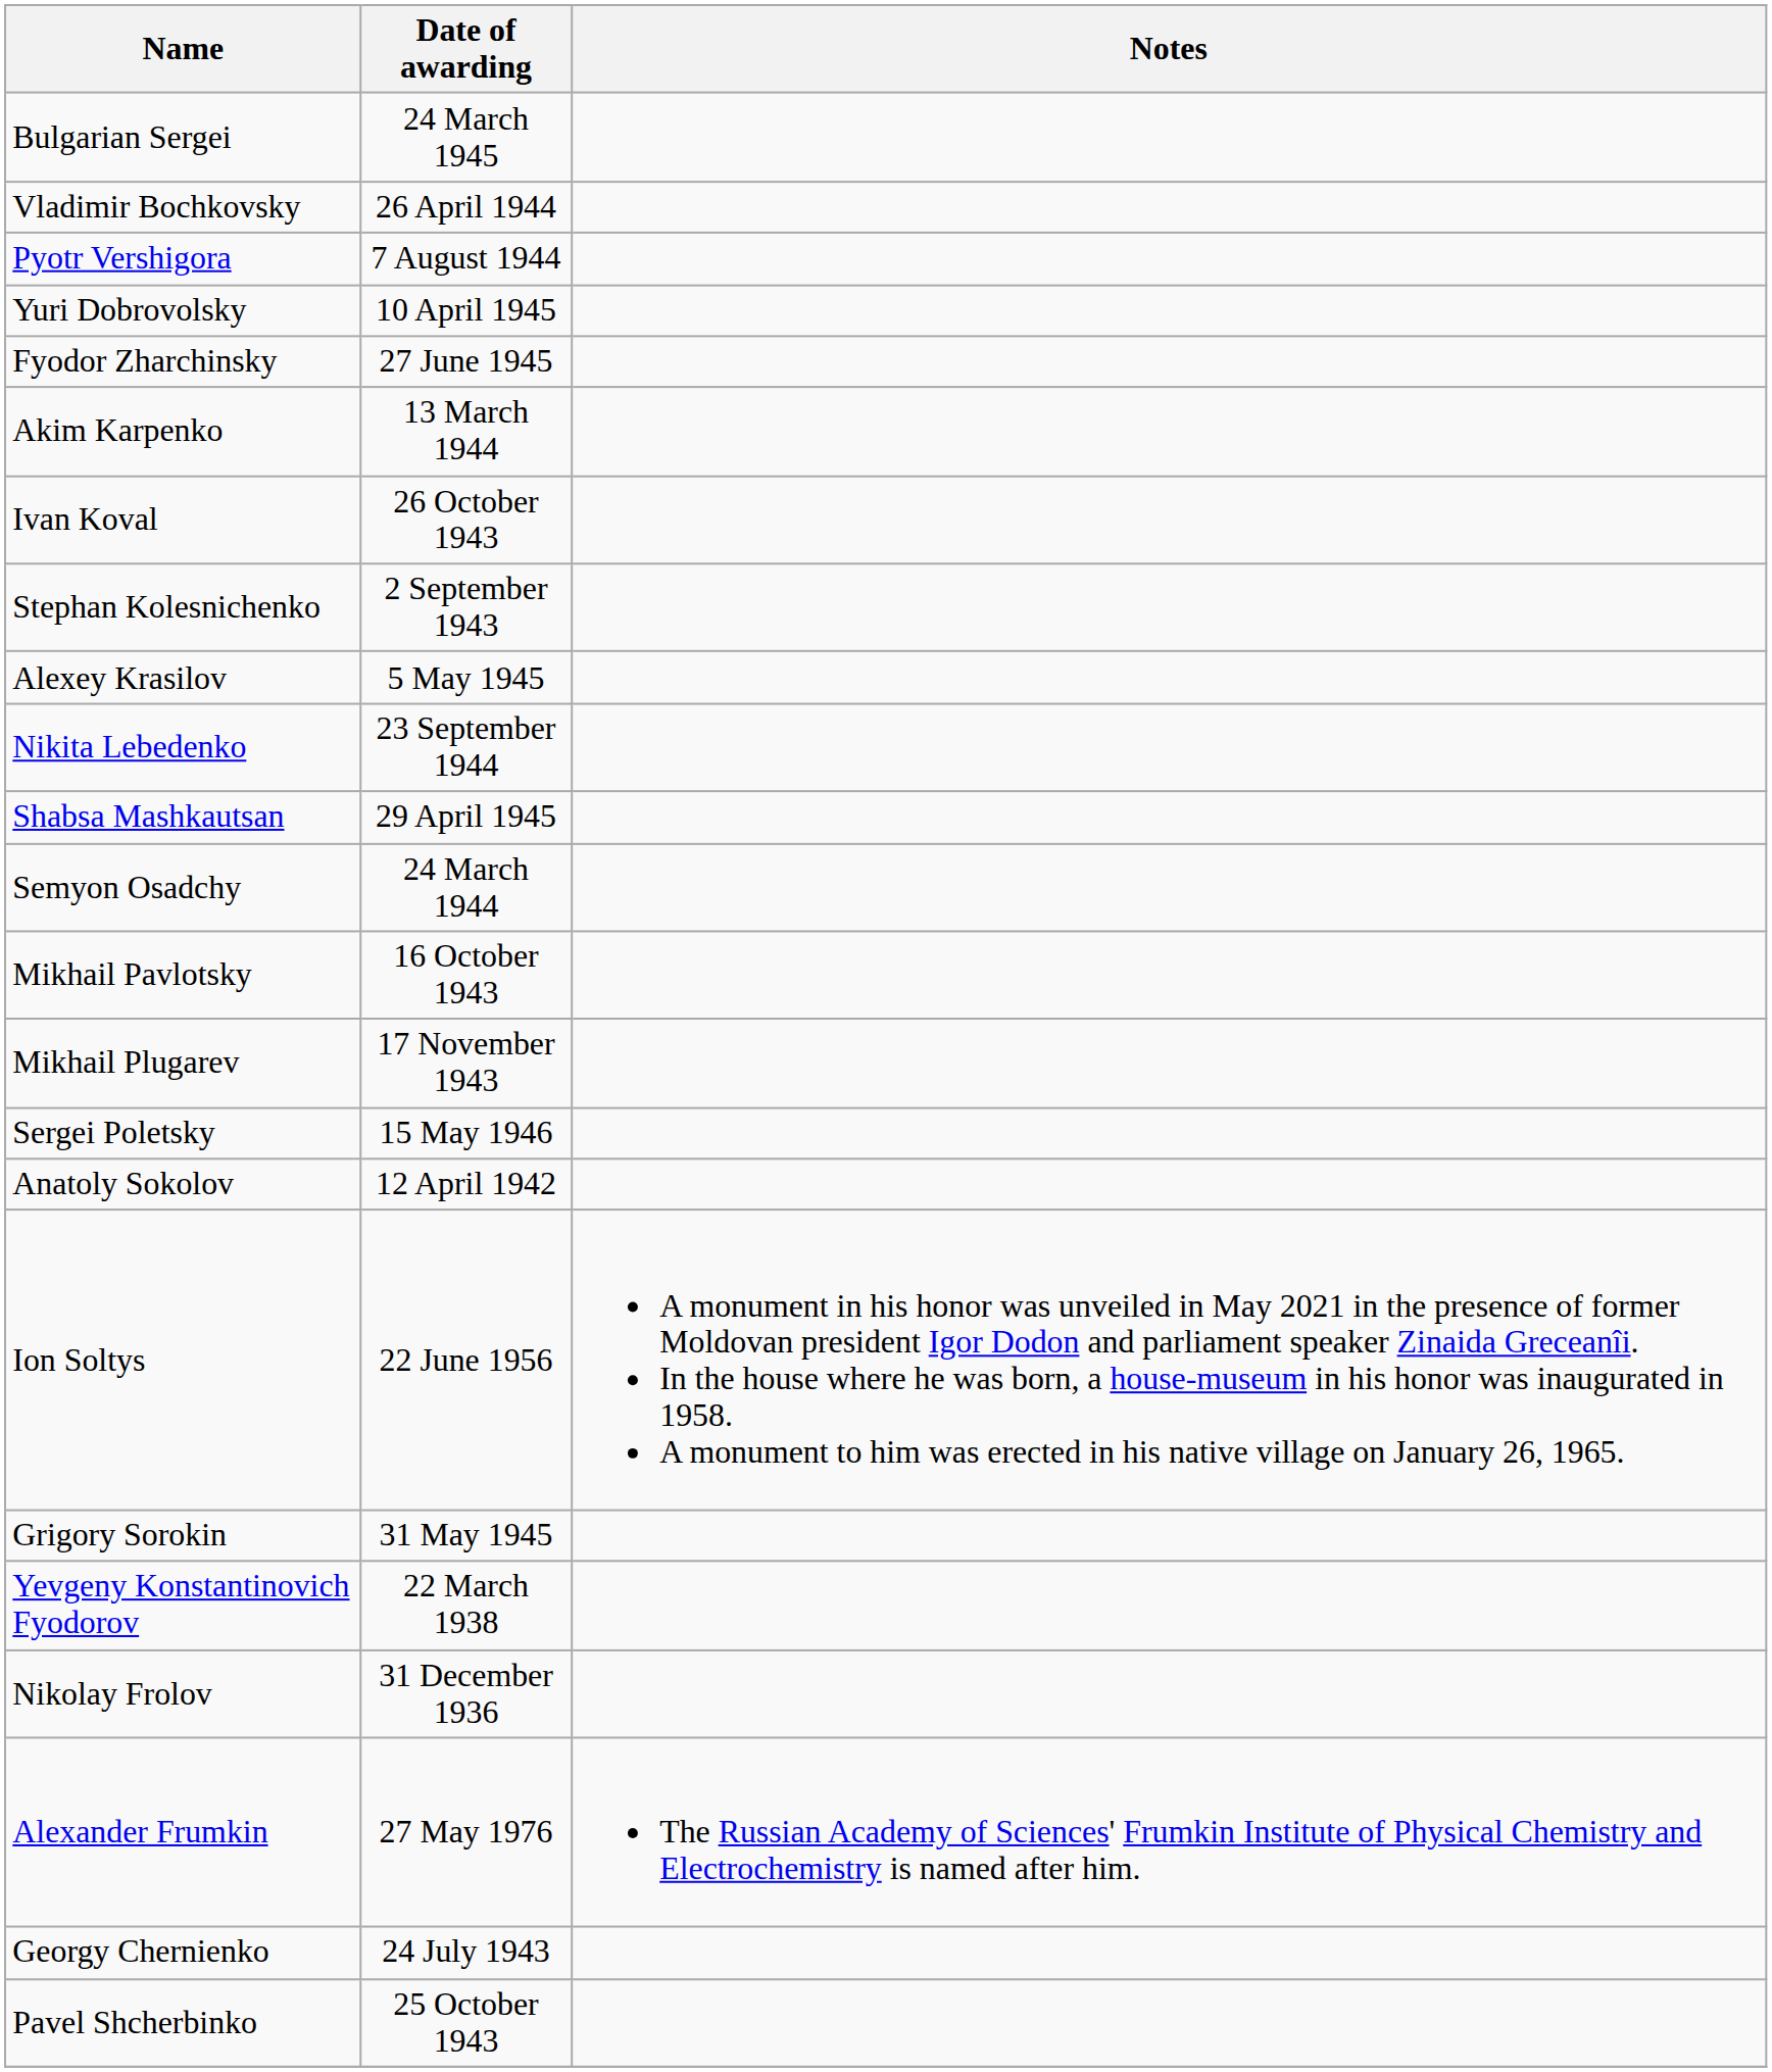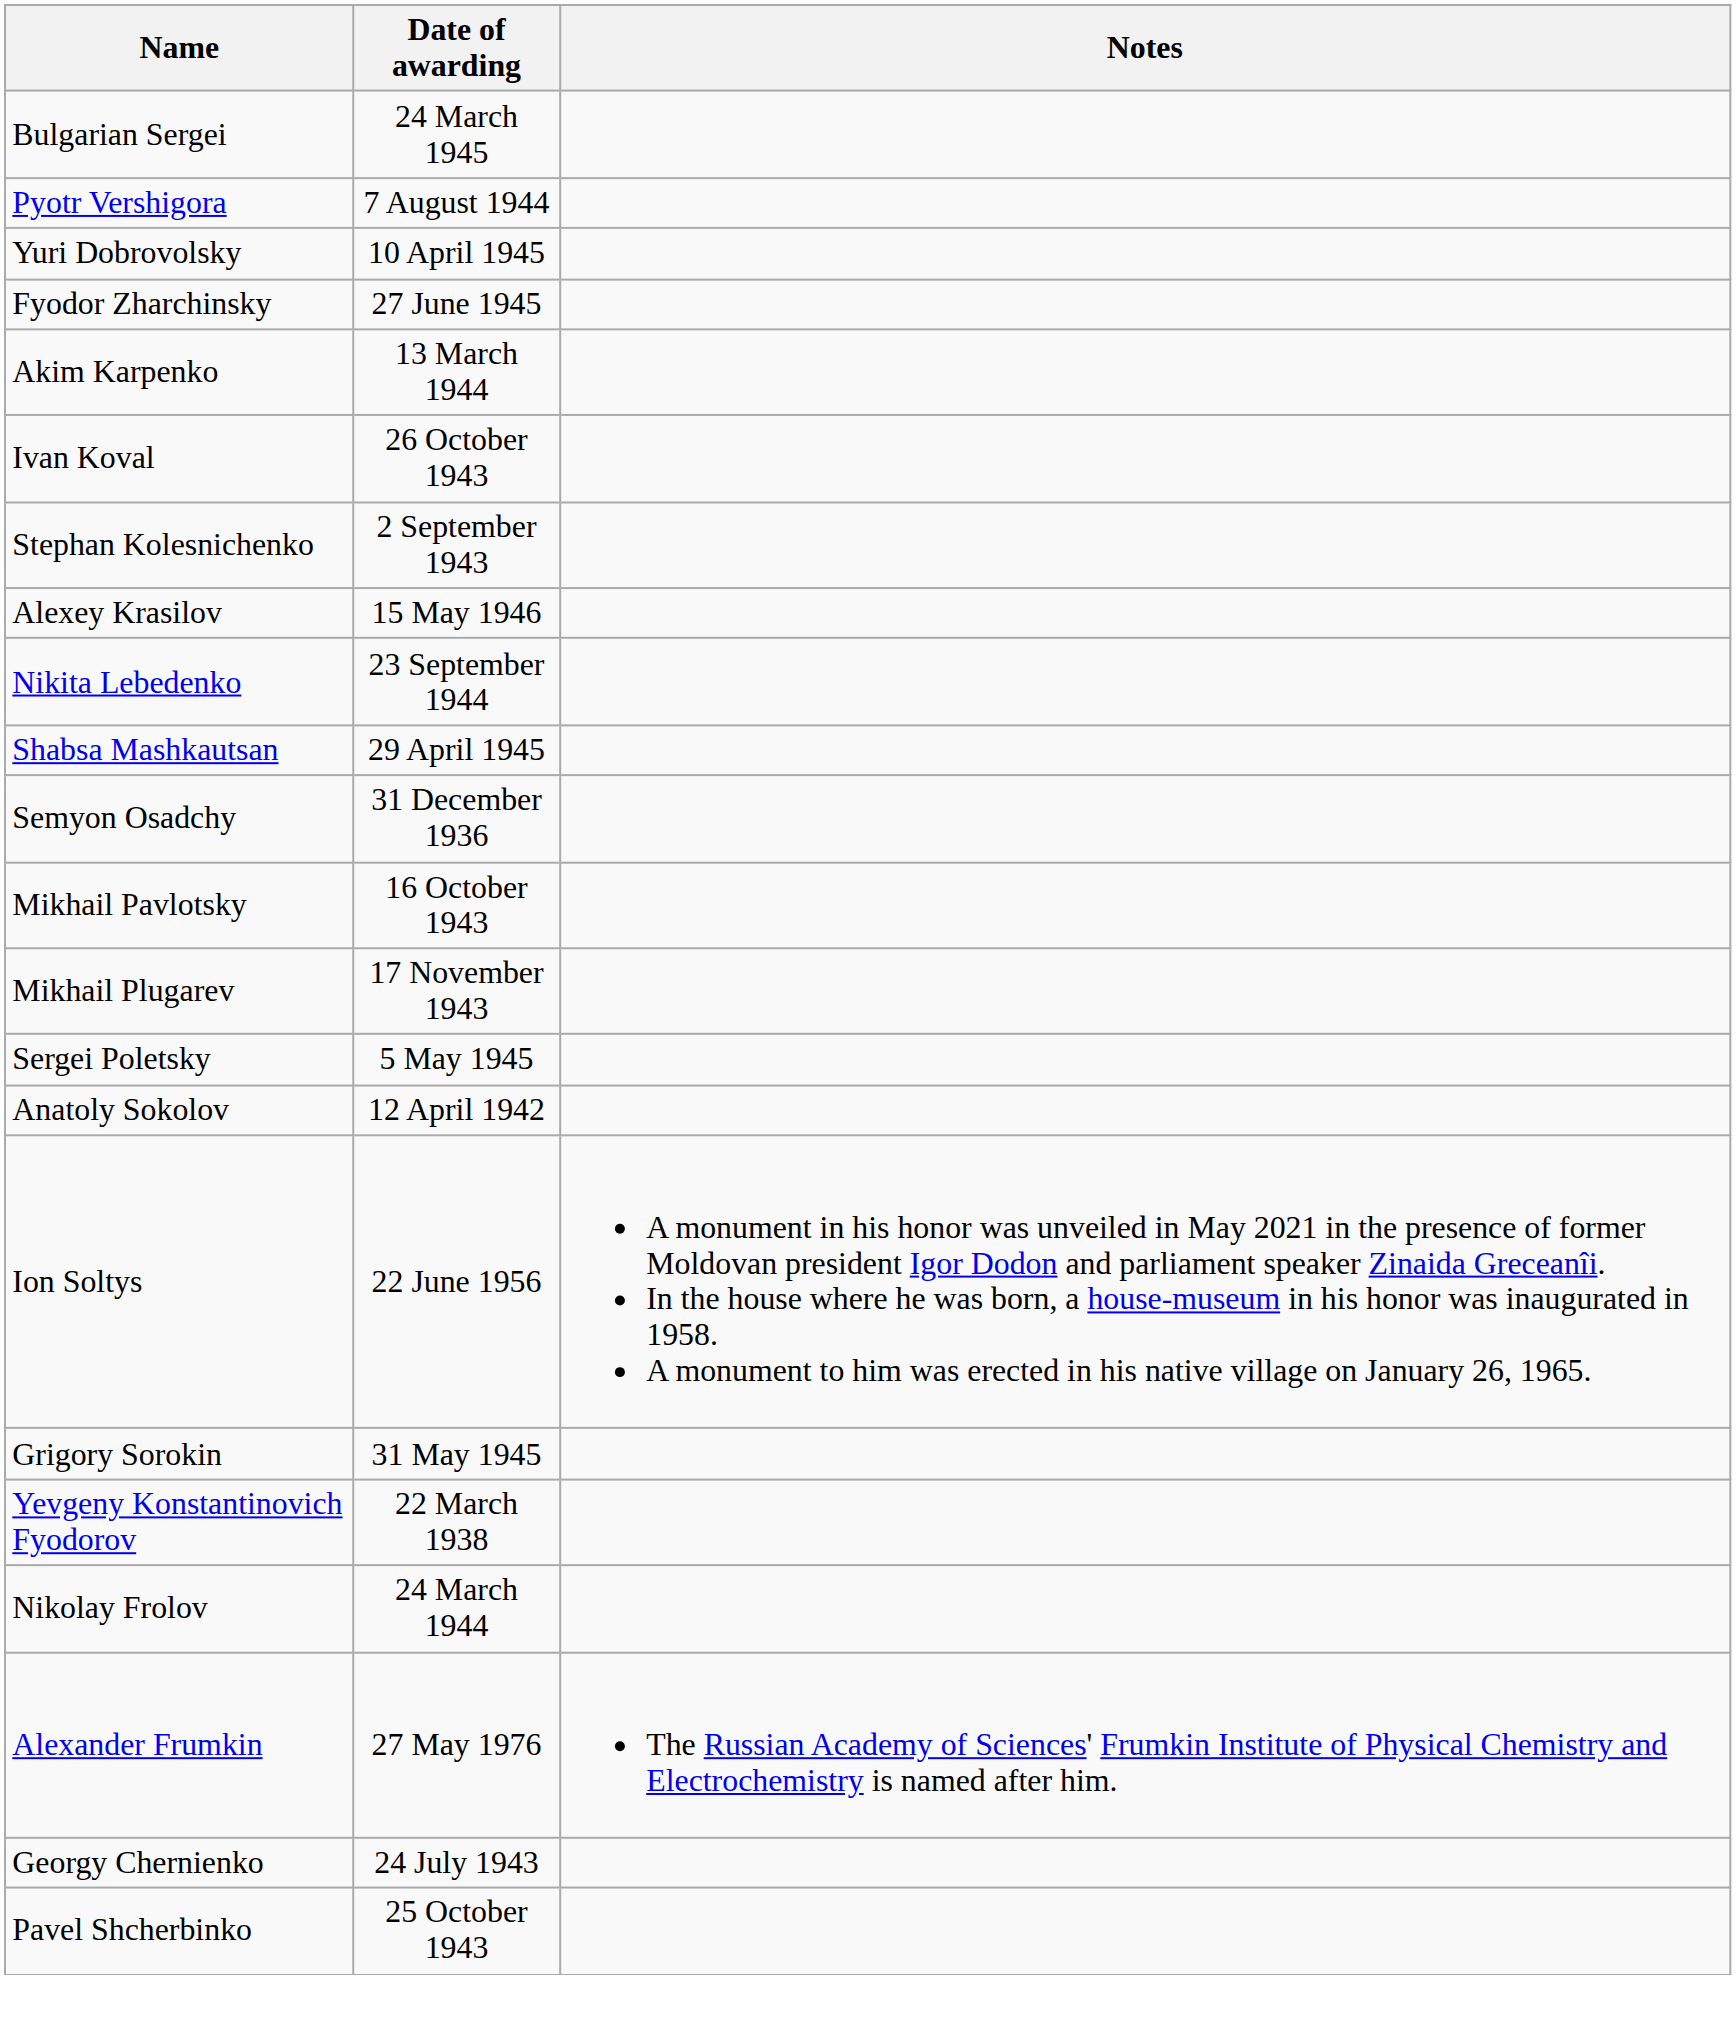- row: Vladimir Bochkovsky | 26 April 1944
Alexey Krasilov | Date of awarding: 5 May 1945 -> 15 May 1946
Semyon Osadchy | Date of awarding: 24 March 1944 -> 31 December 1936
Sergei Poletsky | Date of awarding: 15 May 1946 -> 5 May 1945
Nikolay Frolov | Date of awarding: 31 December 1936 -> 24 March 1944
